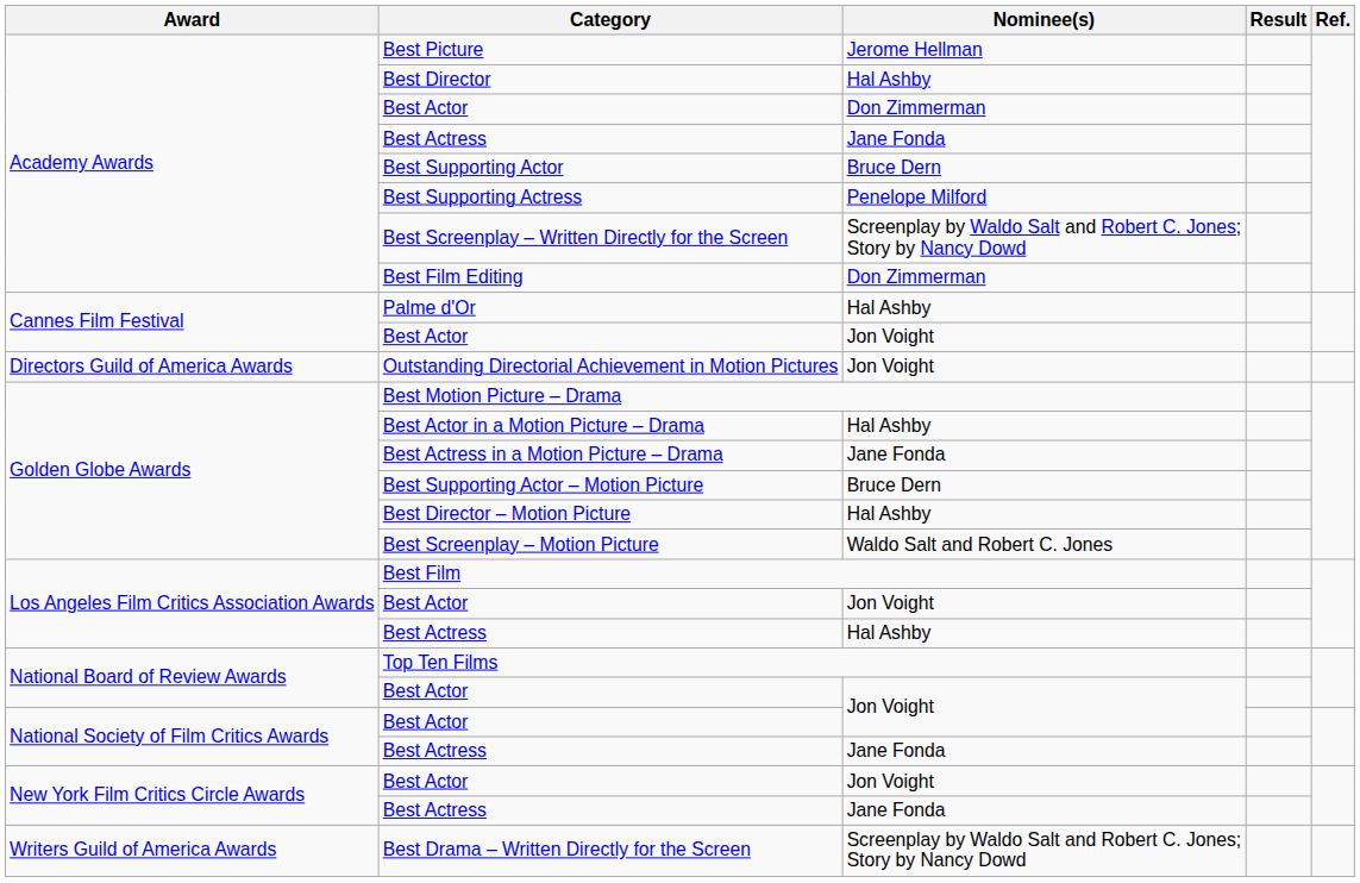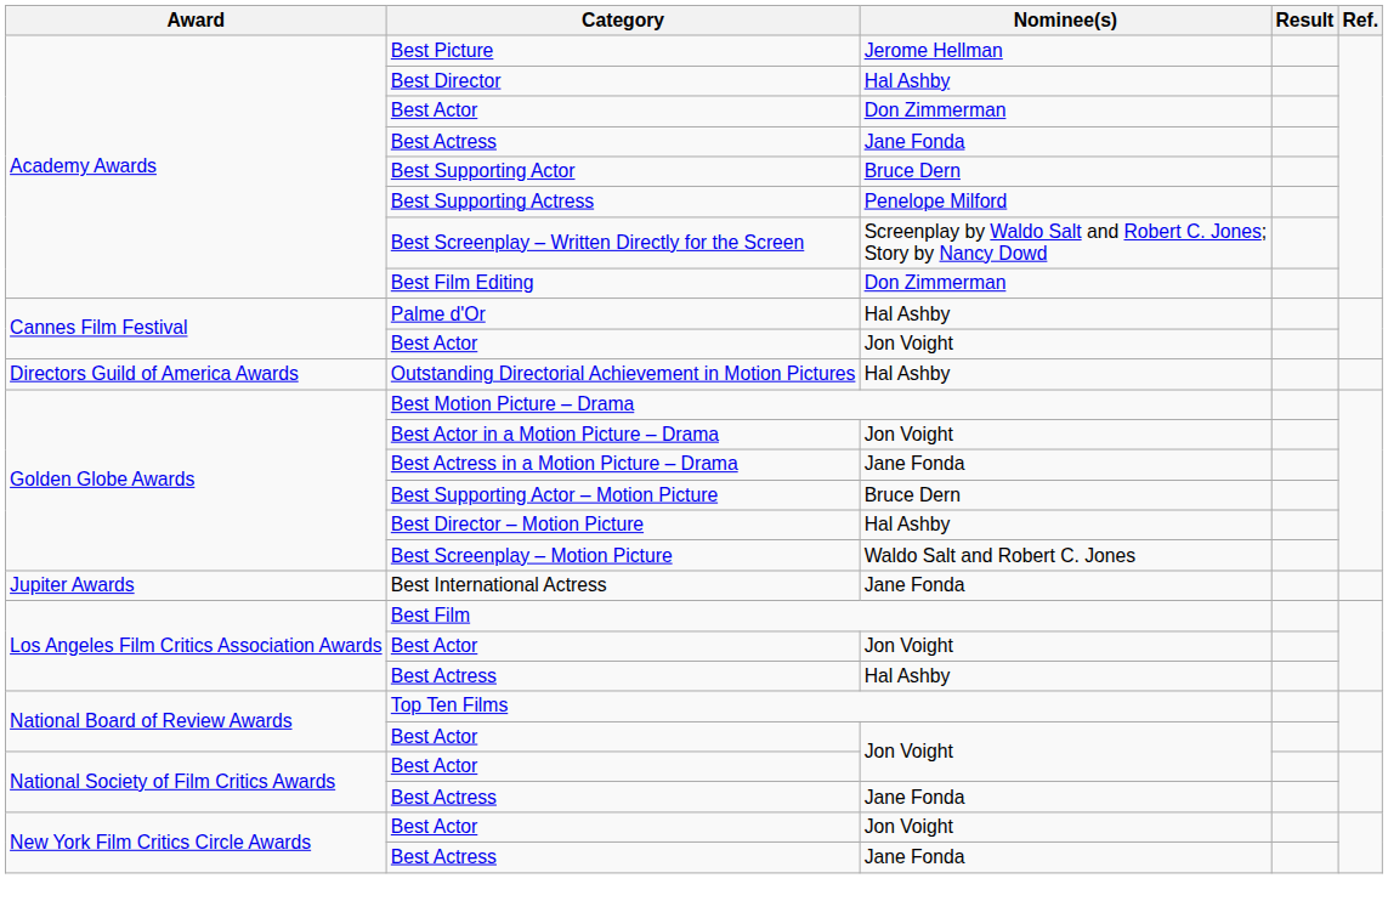Outstanding Directorial Achievement in Motion Pictures | Nominee(s): Jon Voight -> Hal Ashby
Best Actor in a Motion Picture – Drama | Nominee(s): Hal Ashby -> Jon Voight
+ row: Jupiter Awards | Best International Actress | Jane Fonda
- row: Writers Guild of America Awards | Best Drama – Written Directly for the Screen | Screenplay by Waldo Salt and Robert C. Jones; Story by Nancy Dowd
